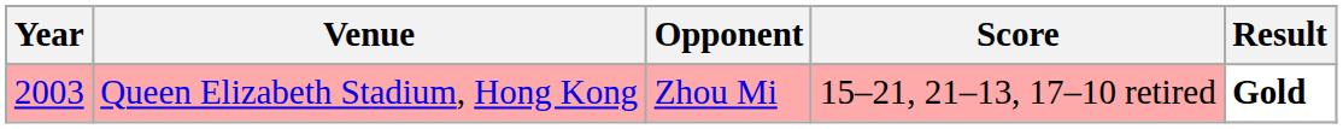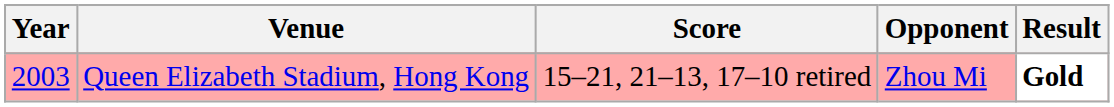columns swapped: Opponent <-> Score
